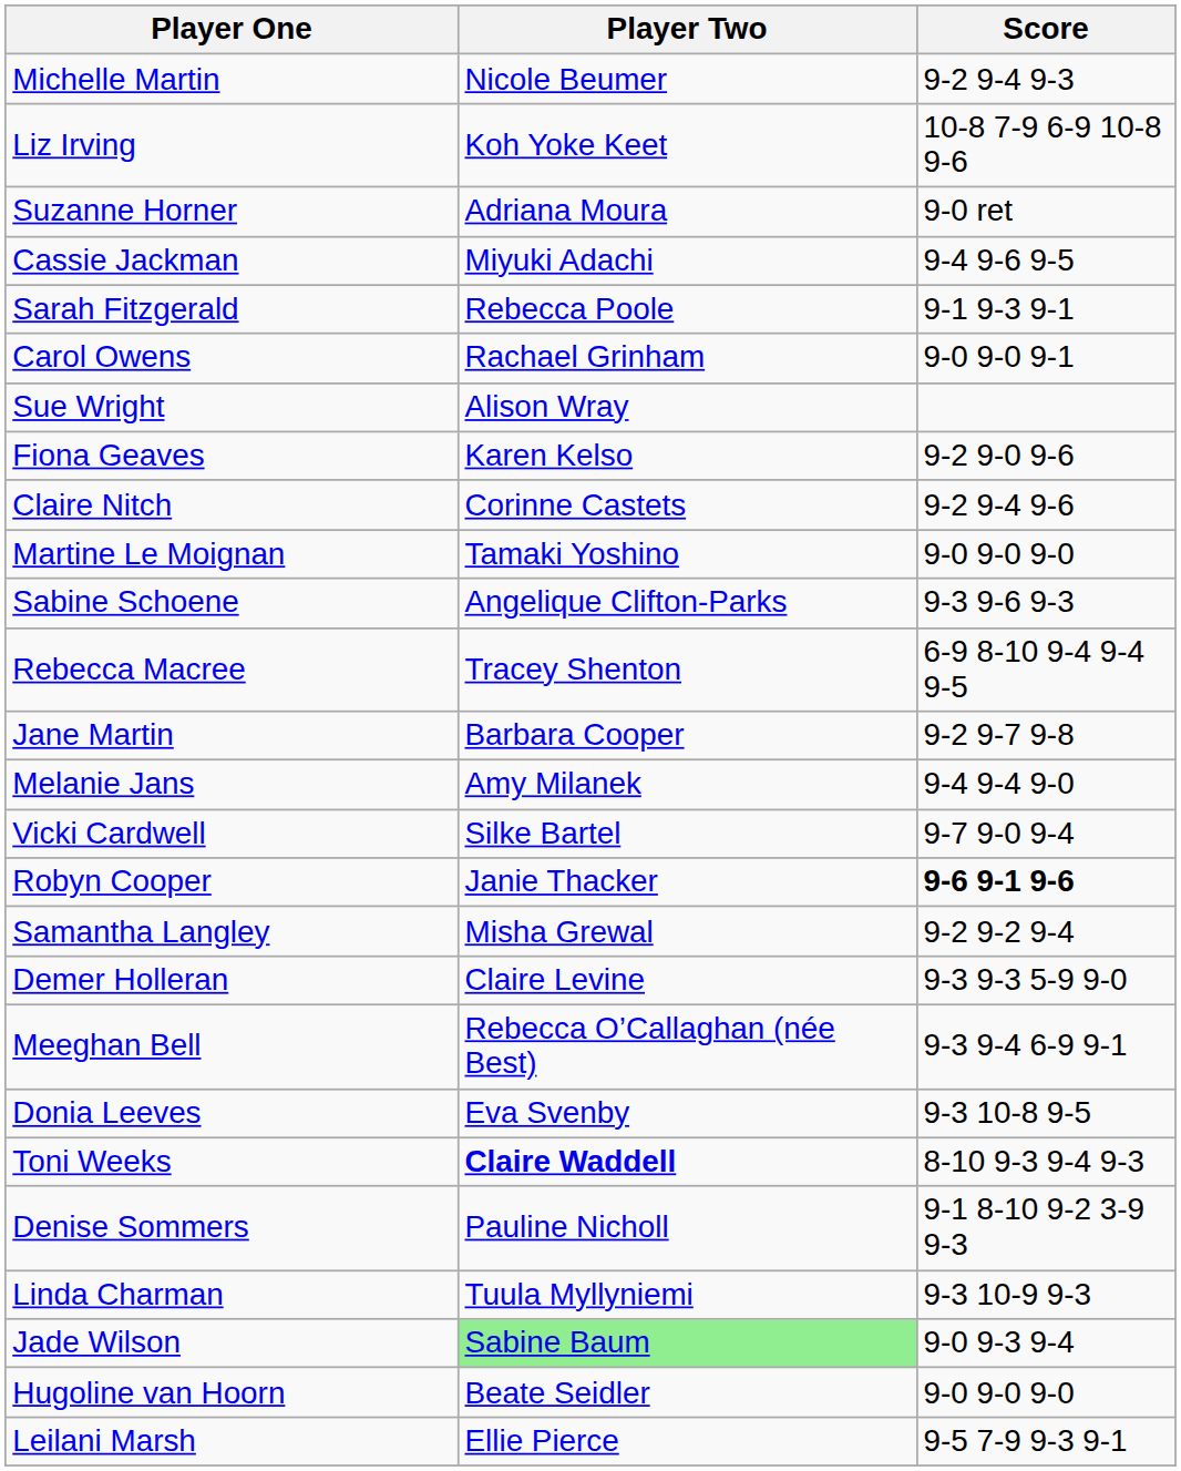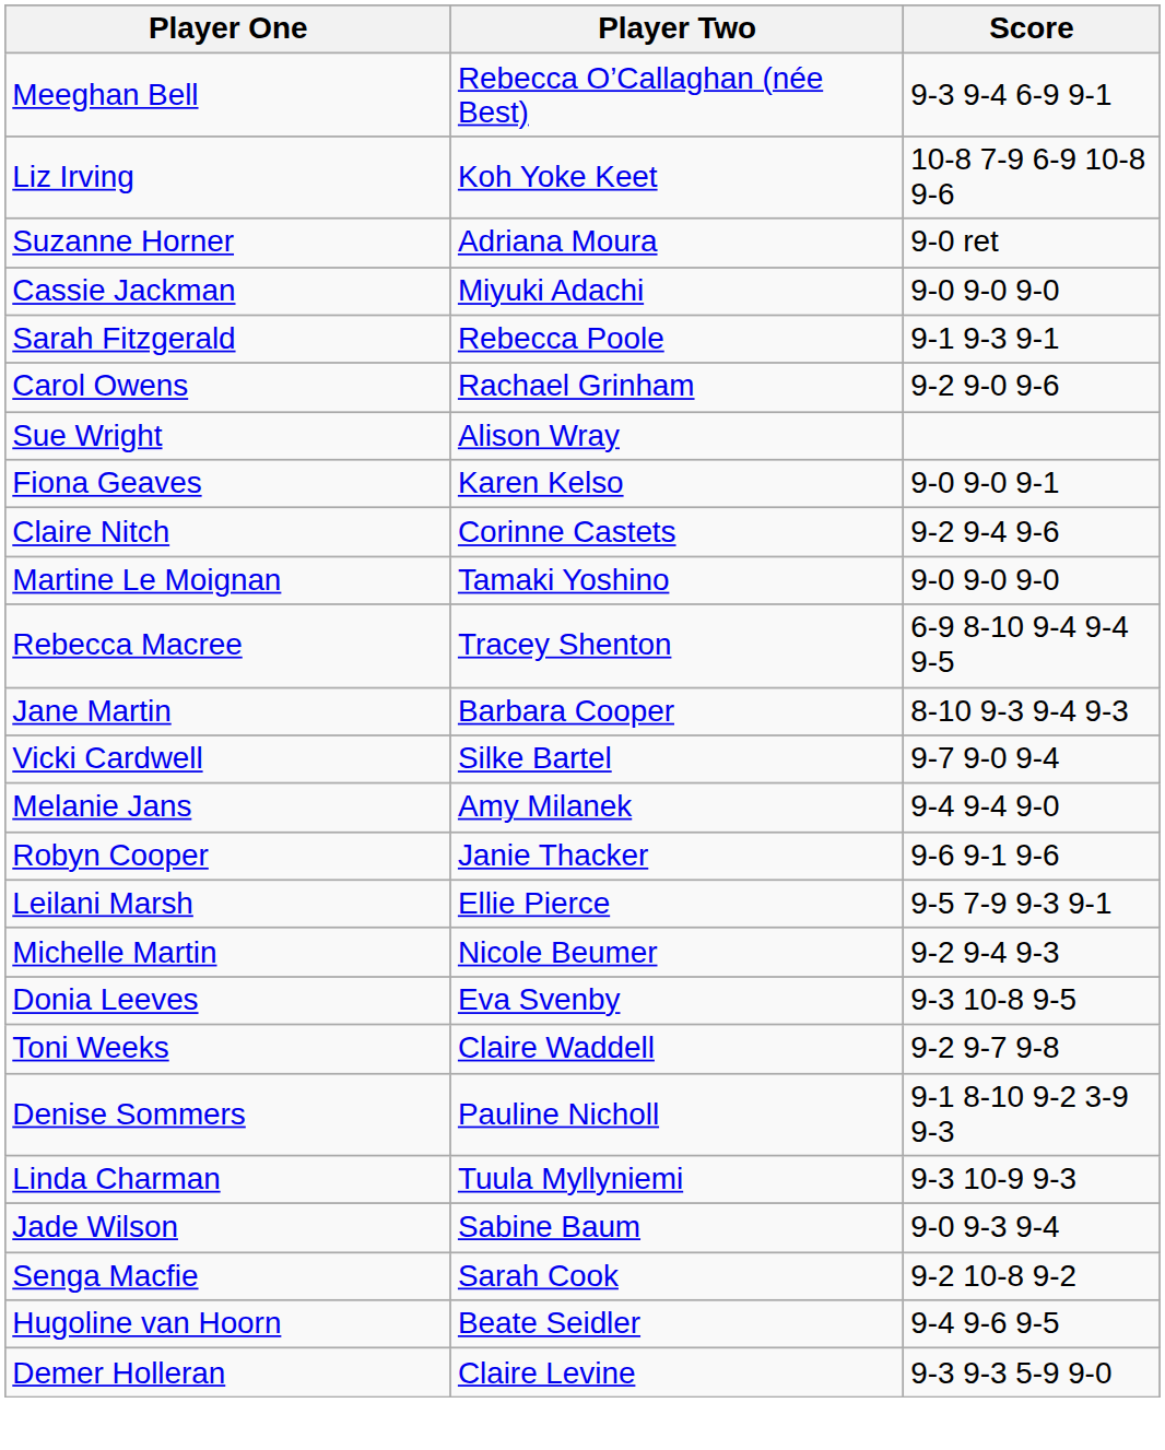rows swapped: Michelle Martin <-> Meeghan Bell
Cassie Jackman | Score: 9-4 9-6 9-5 -> 9-0 9-0 9-0
Carol Owens | Score: 9-0 9-0 9-1 -> 9-2 9-0 9-6
Fiona Geaves | Score: 9-2 9-0 9-6 -> 9-0 9-0 9-1
- row: Sabine Schoene | Angelique Clifton-Parks | 9-3 9-6 9-3
Jane Martin | Score: 9-2 9-7 9-8 -> 8-10 9-3 9-4 9-3
rows swapped: Vicki Cardwell <-> Melanie Jans
Robyn Cooper | Score: bold -> normal
- row: Samantha Langley | Misha Grewal | 9-2 9-2 9-4
rows swapped: Demer Holleran <-> Leilani Marsh
Toni Weeks | Player Two: bold -> normal
Toni Weeks | Score: 8-10 9-3 9-4 9-3 -> 9-2 9-7 9-8
Jade Wilson | Player Two: lightgreen background -> no background
+ row: Senga Macfie | Sarah Cook | 9-2 10-8 9-2
Hugoline van Hoorn | Score: 9-0 9-0 9-0 -> 9-4 9-6 9-5
